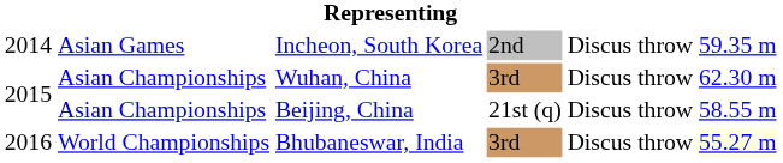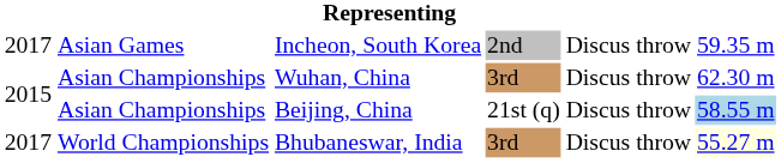Incheon, South Korea | column 1: 2014 -> 2017
Beijing, China | column 6: no background -> lightblue background
Bhubaneswar, India | column 1: 2016 -> 2017
